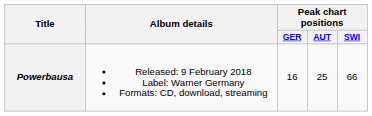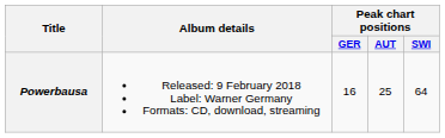Powerbausa | Peak chart positions / SWI: 66 -> 64
